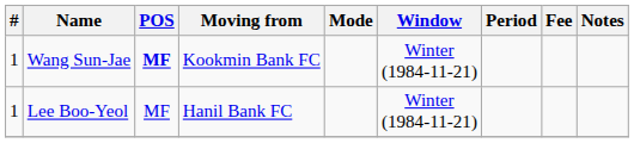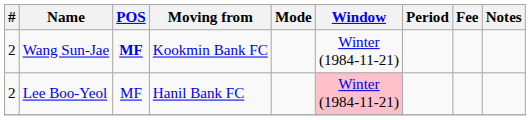Wang Sun-Jae | #: 1 -> 2
Lee Boo-Yeol | #: 1 -> 2
Lee Boo-Yeol | Window: no background -> pink background
